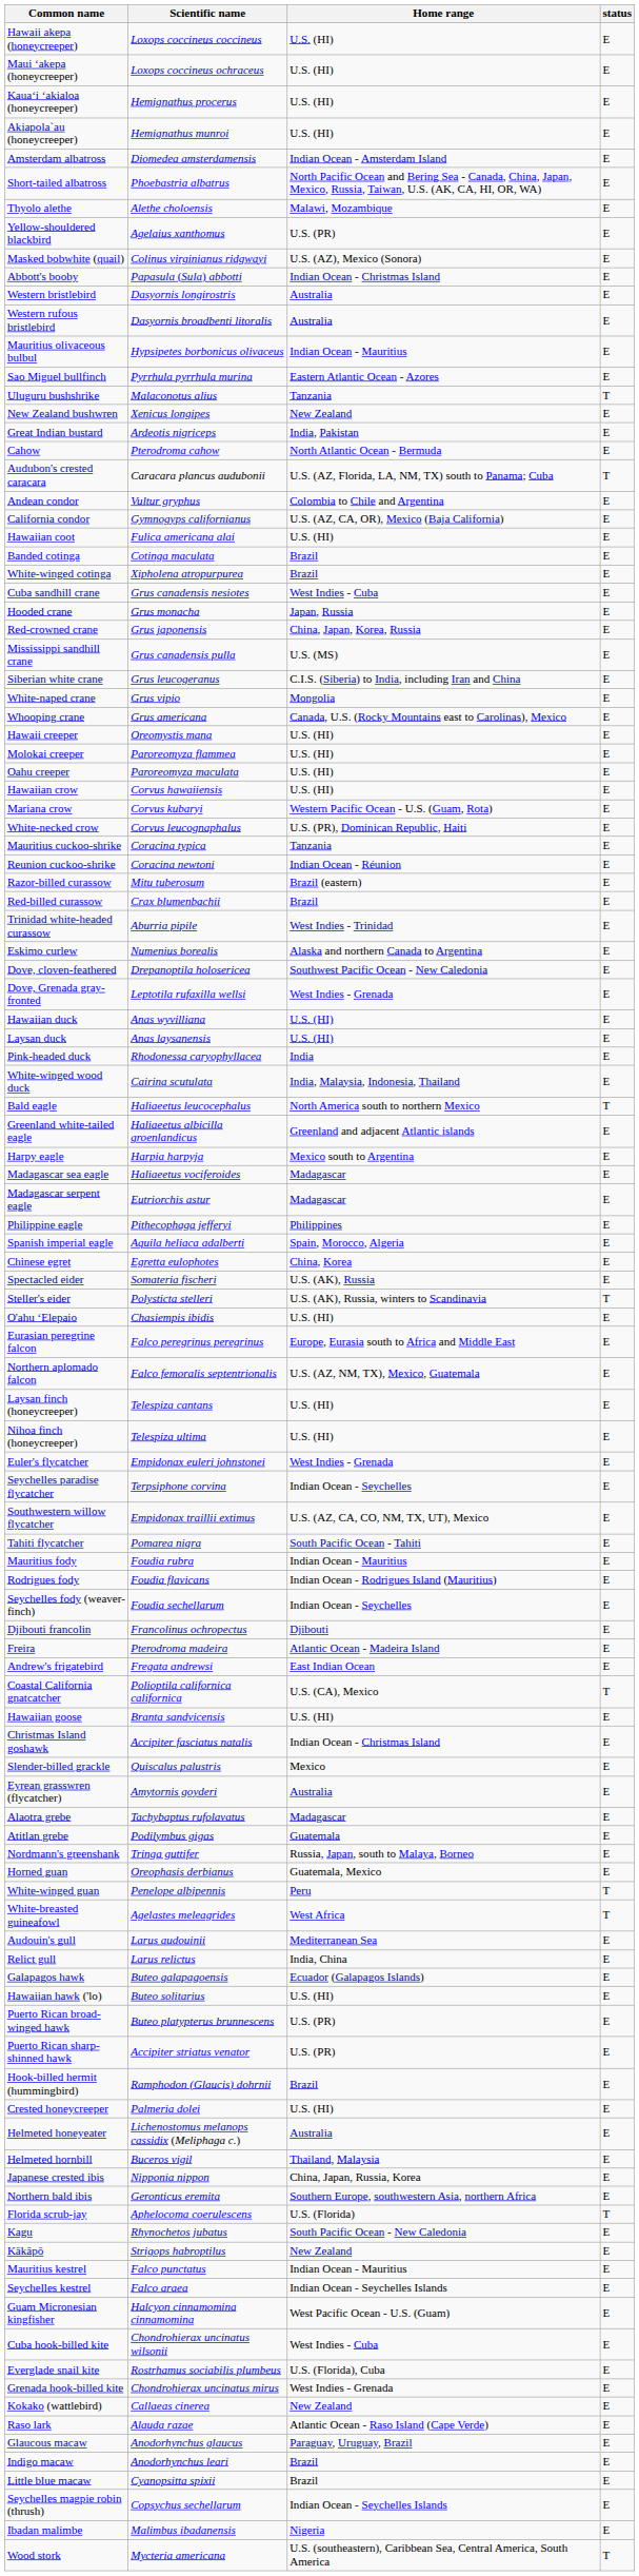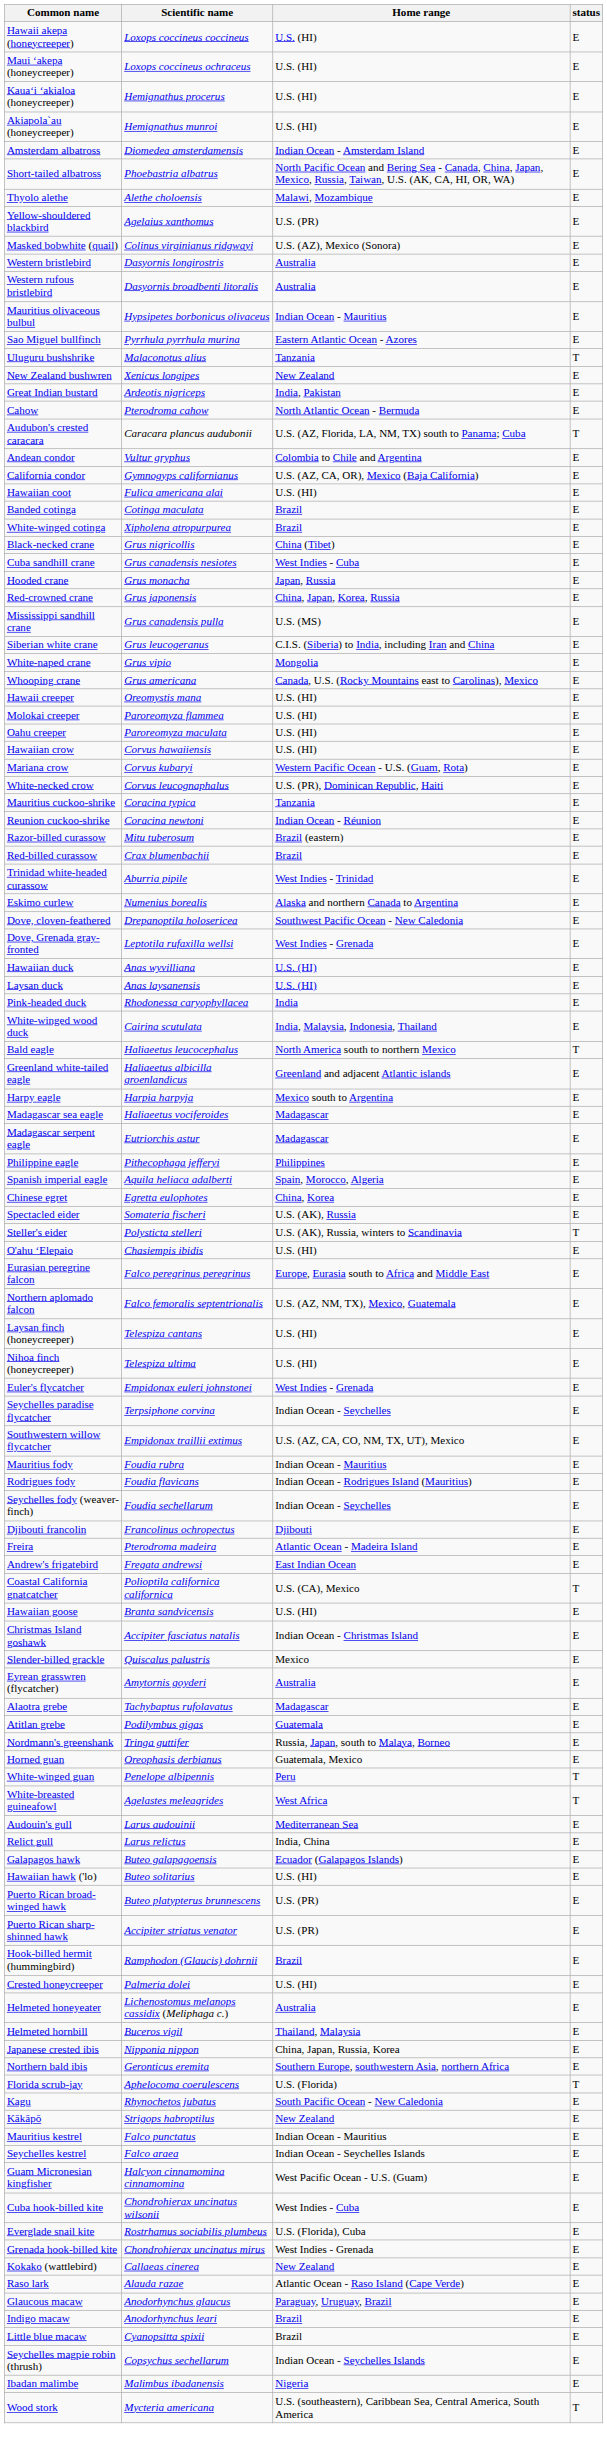- row: Abbott's booby | Papasula (Sula) abbotti | Indian Ocean - Christmas Island | E
+ row: Black-necked crane | Grus nigricollis | China (Tibet) | E
- row: Tahiti flycatcher | Pomarea nigra | South Pacific Ocean - Tahiti | E
